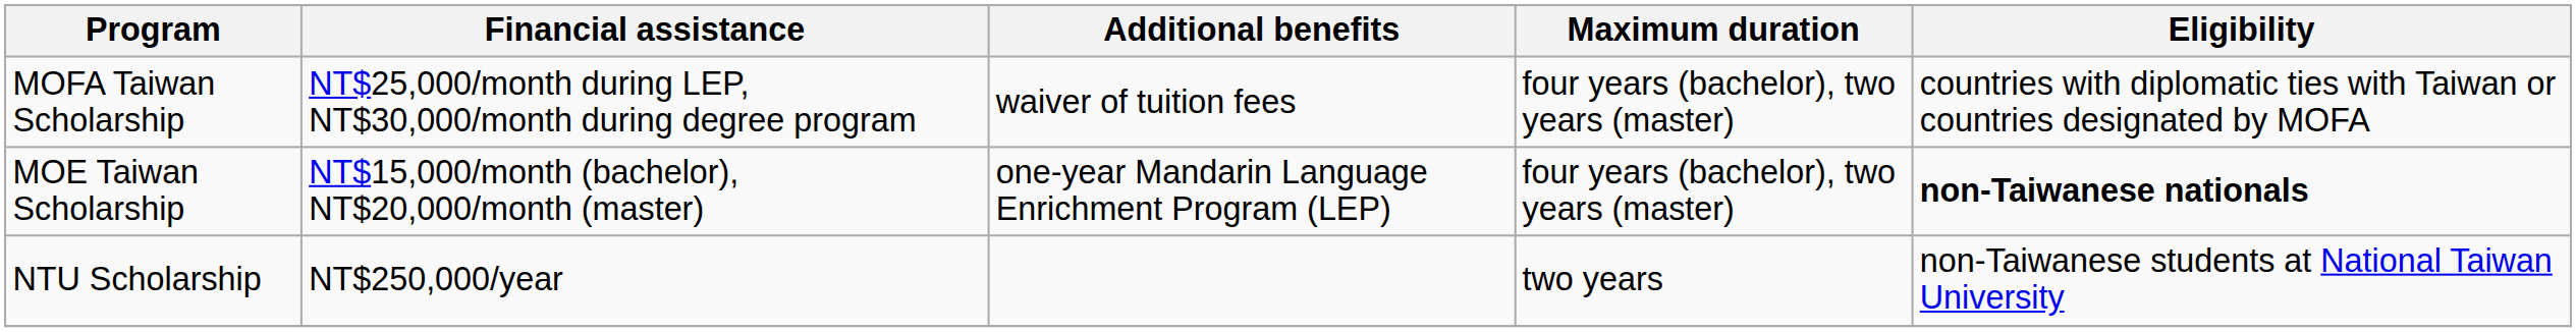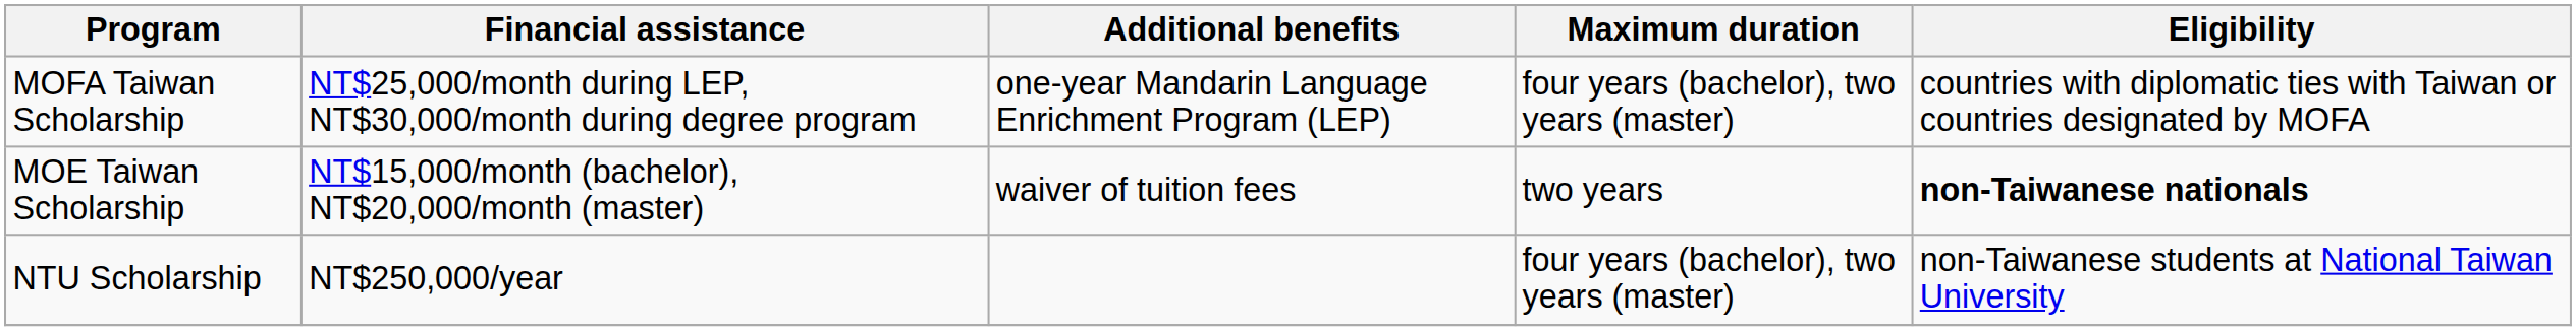MOFA Taiwan Scholarship | Additional benefits: waiver of tuition fees -> one-year Mandarin Language Enrichment Program (LEP)
MOE Taiwan Scholarship | Additional benefits: one-year Mandarin Language Enrichment Program (LEP) -> waiver of tuition fees
MOE Taiwan Scholarship | Maximum duration: four years (bachelor), two years (master) -> two years
NTU Scholarship | Maximum duration: two years -> four years (bachelor), two years (master)
